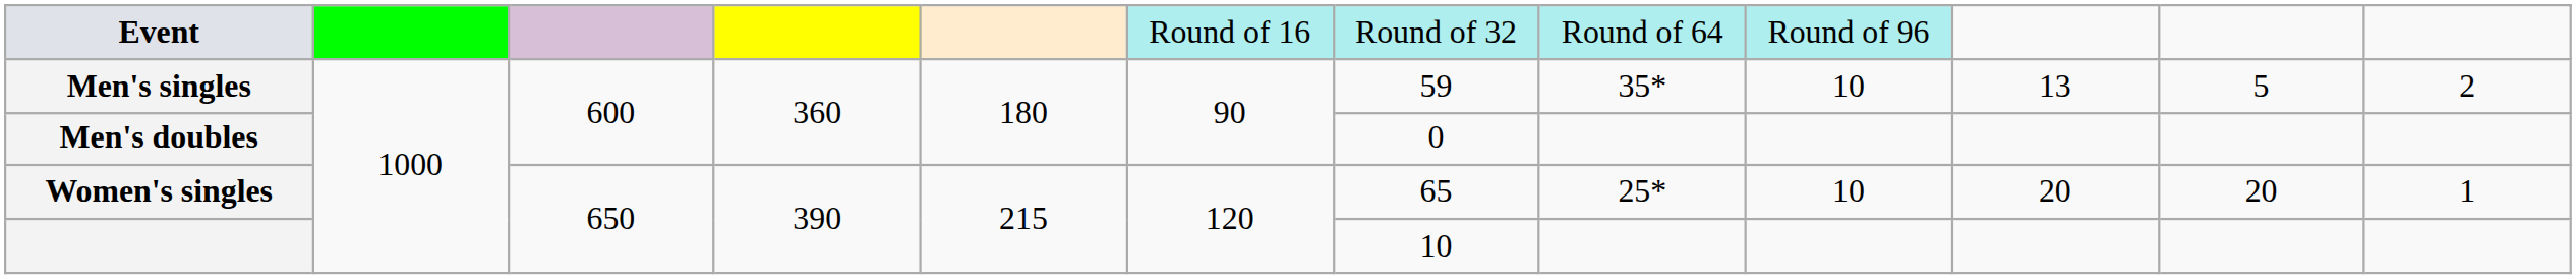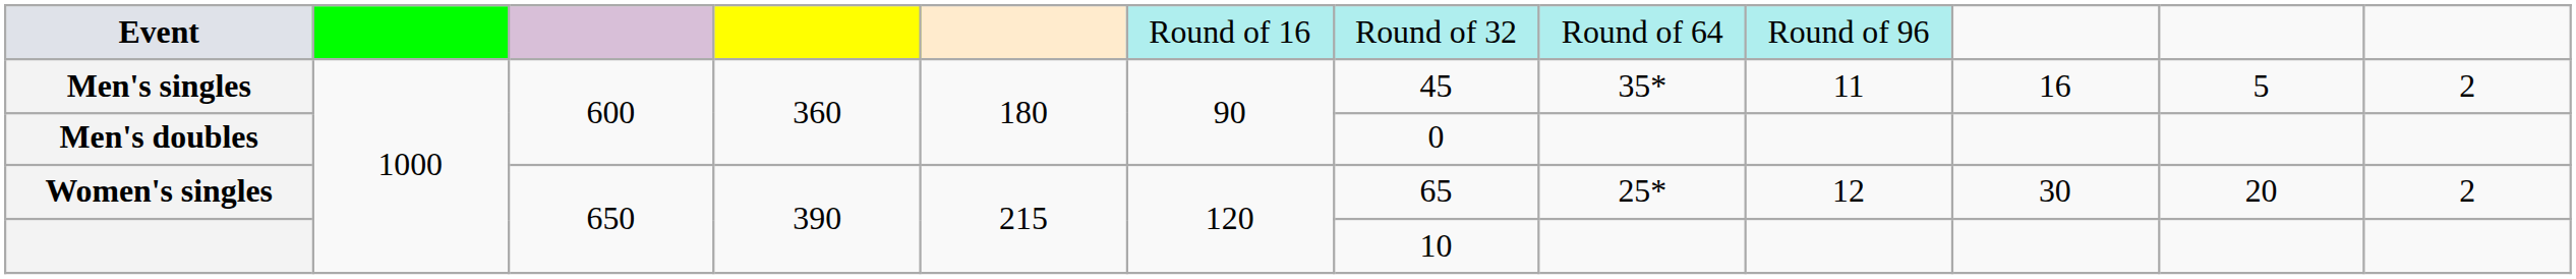Men's singles | column 7: 59 -> 45
Men's singles | column 9: 10 -> 11
Men's singles | column 10: 13 -> 16
Women's singles | column 9: 10 -> 12
Women's singles | column 10: 20 -> 30
Women's singles | column 12: 1 -> 2
